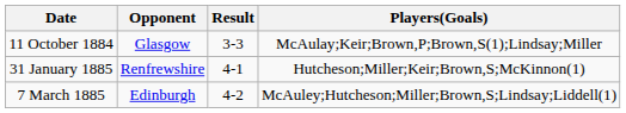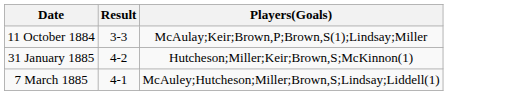- column: Opponent | Glasgow | Renfrewshire | Edinburgh
31 January 1885 | Result: 4-1 -> 4-2
7 March 1885 | Result: 4-2 -> 4-1
